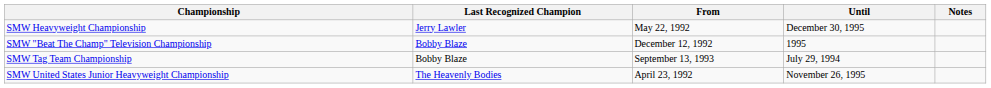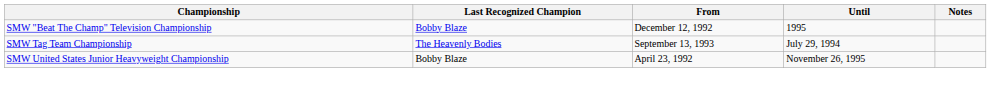- row: SMW Heavyweight Championship | Jerry Lawler | May 22, 1992 | December 30, 1995
SMW Tag Team Championship | Last Recognized Champion: Bobby Blaze -> The Heavenly Bodies
SMW United States Junior Heavyweight Championship | Last Recognized Champion: The Heavenly Bodies -> Bobby Blaze
